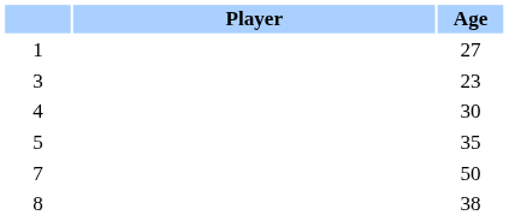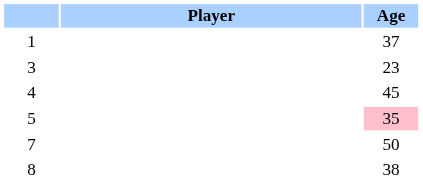1 | Age: 27 -> 37
4 | Age: 30 -> 45
5 | Age: no background -> pink background
